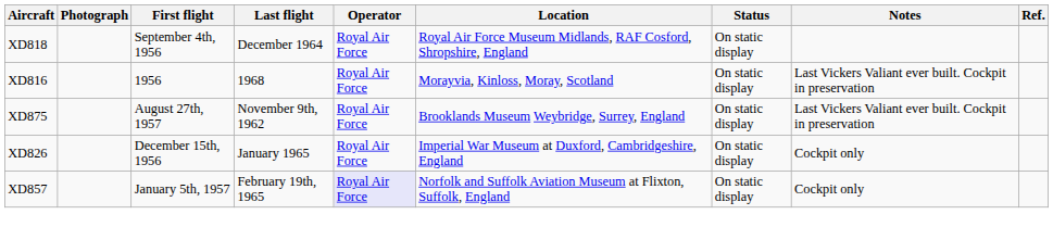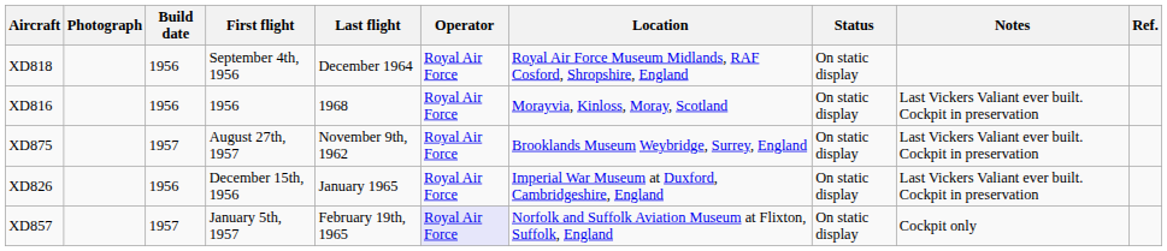+ column: Build date | 1956 | 1956 | 1957 | 1956 | 1957
XD826 | Notes: Cockpit only -> Last Vickers Valiant ever built. Cockpit in preservation
